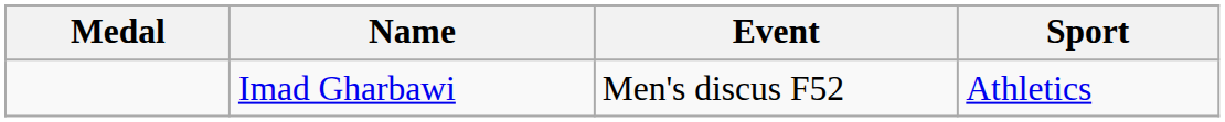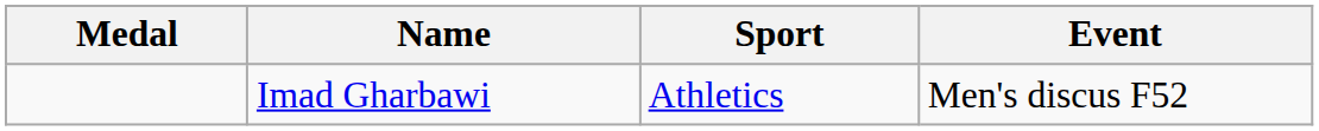columns swapped: Sport <-> Event
